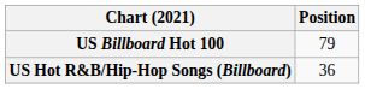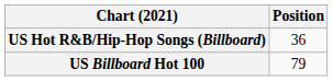rows swapped: US Billboard Hot 100 <-> US Hot R&B/Hip-Hop Songs (Billboard)
